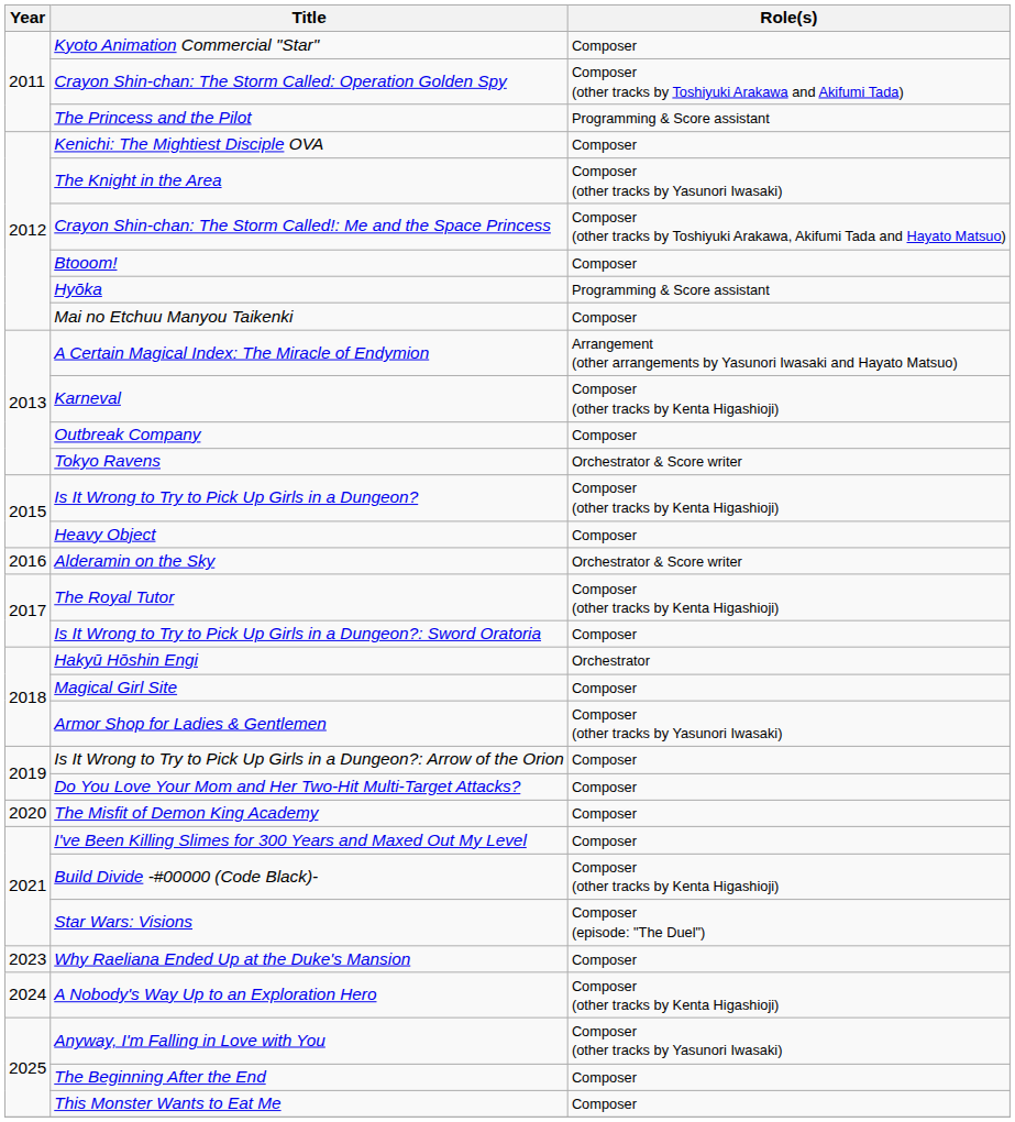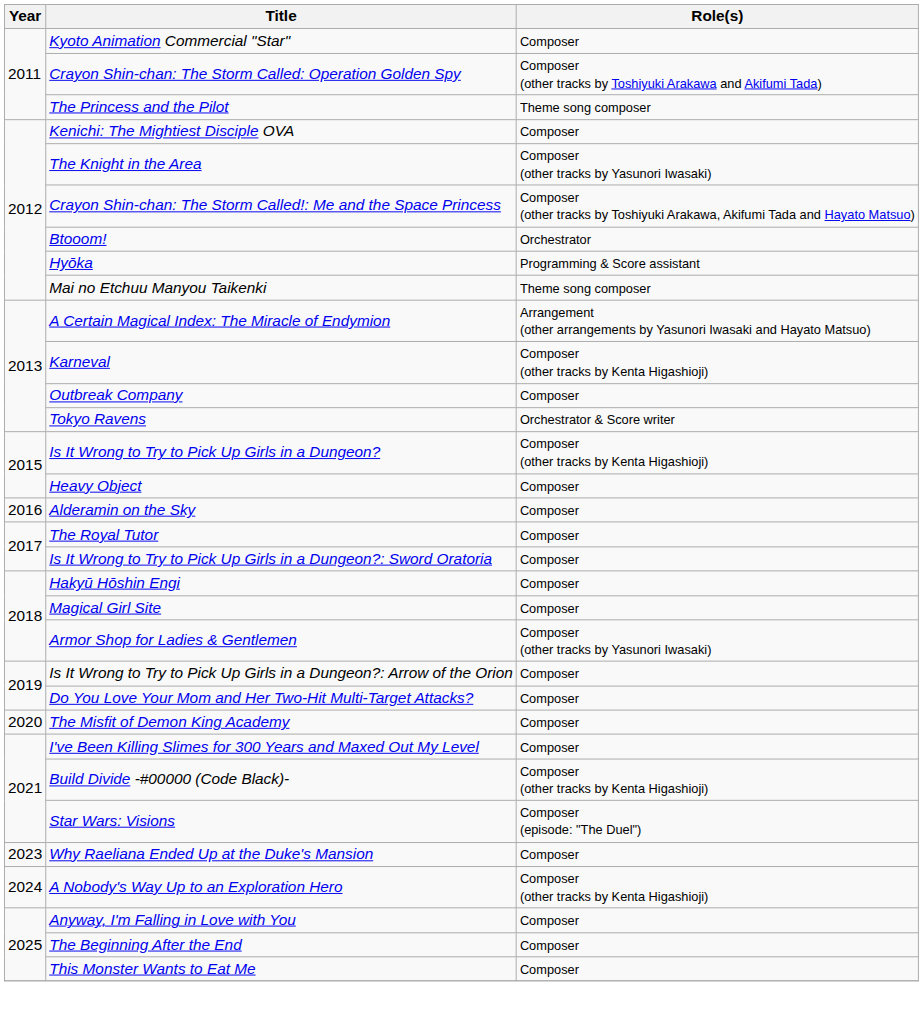The Princess and the Pilot | Role(s): Programming & Score assistant -> Theme song composer
Btooom! | Role(s): Composer -> Orchestrator
Mai no Etchuu Manyou Taikenki | Role(s): Composer -> Theme song composer
Alderamin on the Sky | Role(s): Orchestrator & Score writer -> Composer
The Royal Tutor | Role(s): Composer (other tracks by Kenta Higashioji) -> Composer
Hakyū Hōshin Engi | Role(s): Orchestrator -> Composer
Anyway, I'm Falling in Love with You | Role(s): Composer (other tracks by Yasunori Iwasaki) -> Composer
